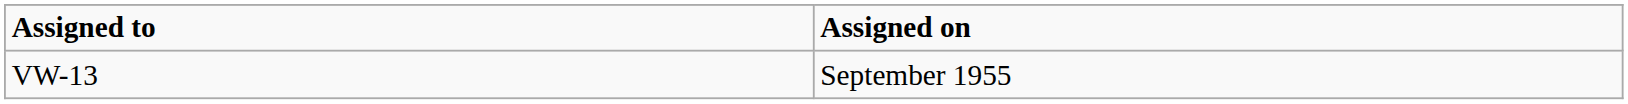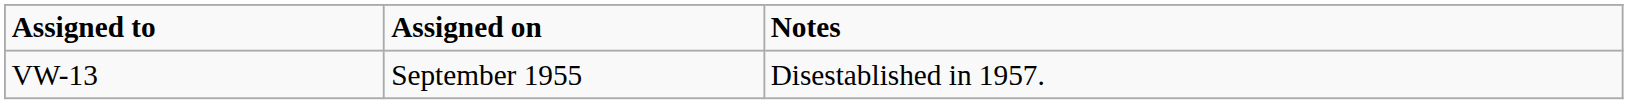+ column: Notes | Disestablished in 1957.
